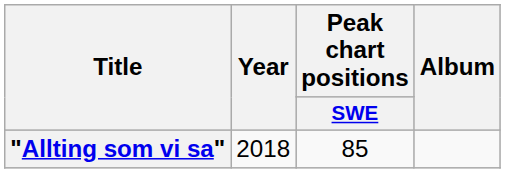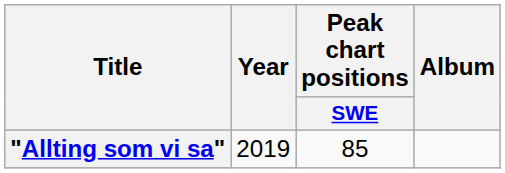"Allting som vi sa" | Year: 2018 -> 2019
